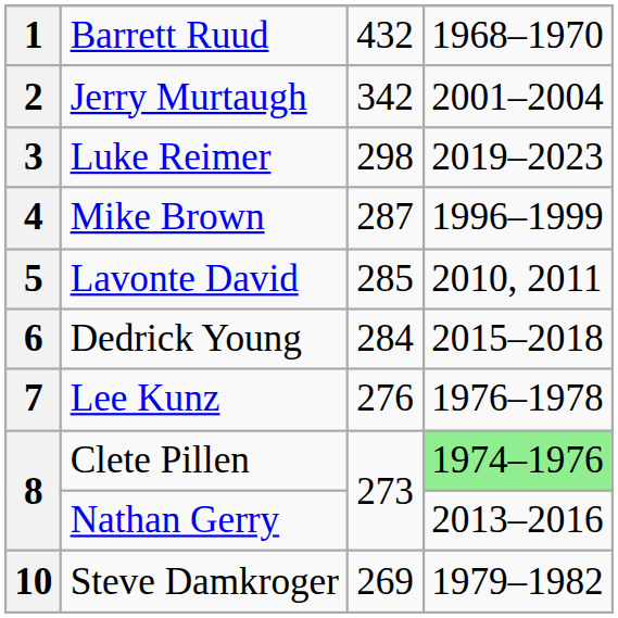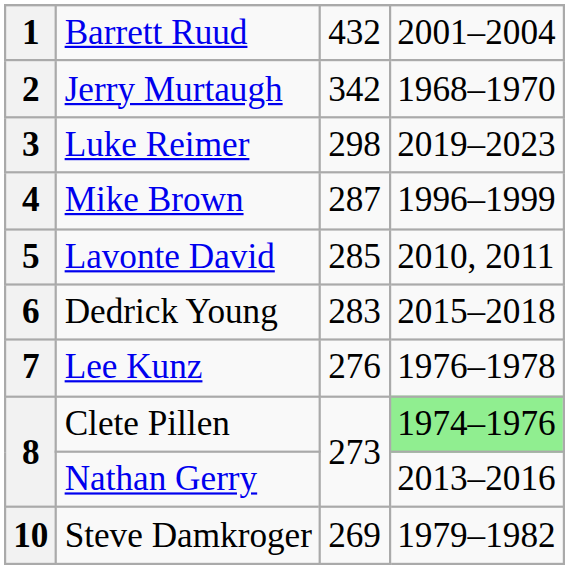1 | column 4: 1968–1970 -> 2001–2004
2 | column 4: 2001–2004 -> 1968–1970
6 | column 3: 284 -> 283
